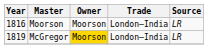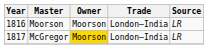McGregor | Year: 1819 -> 1817
